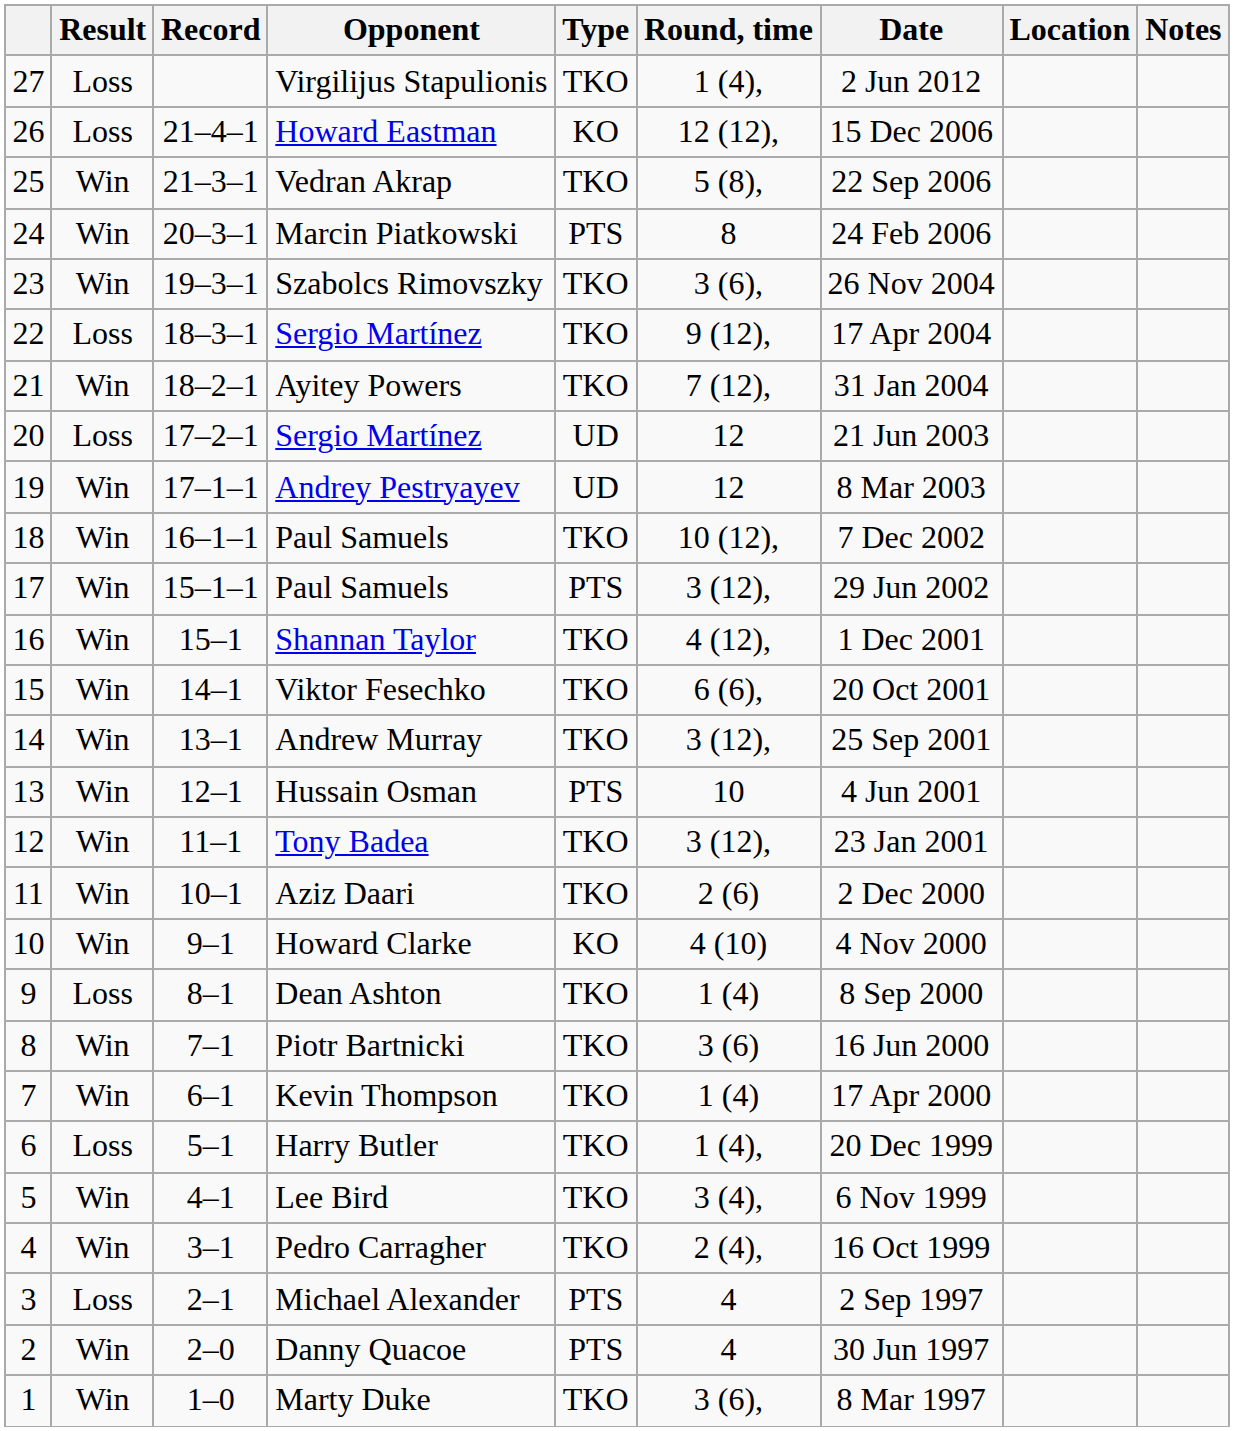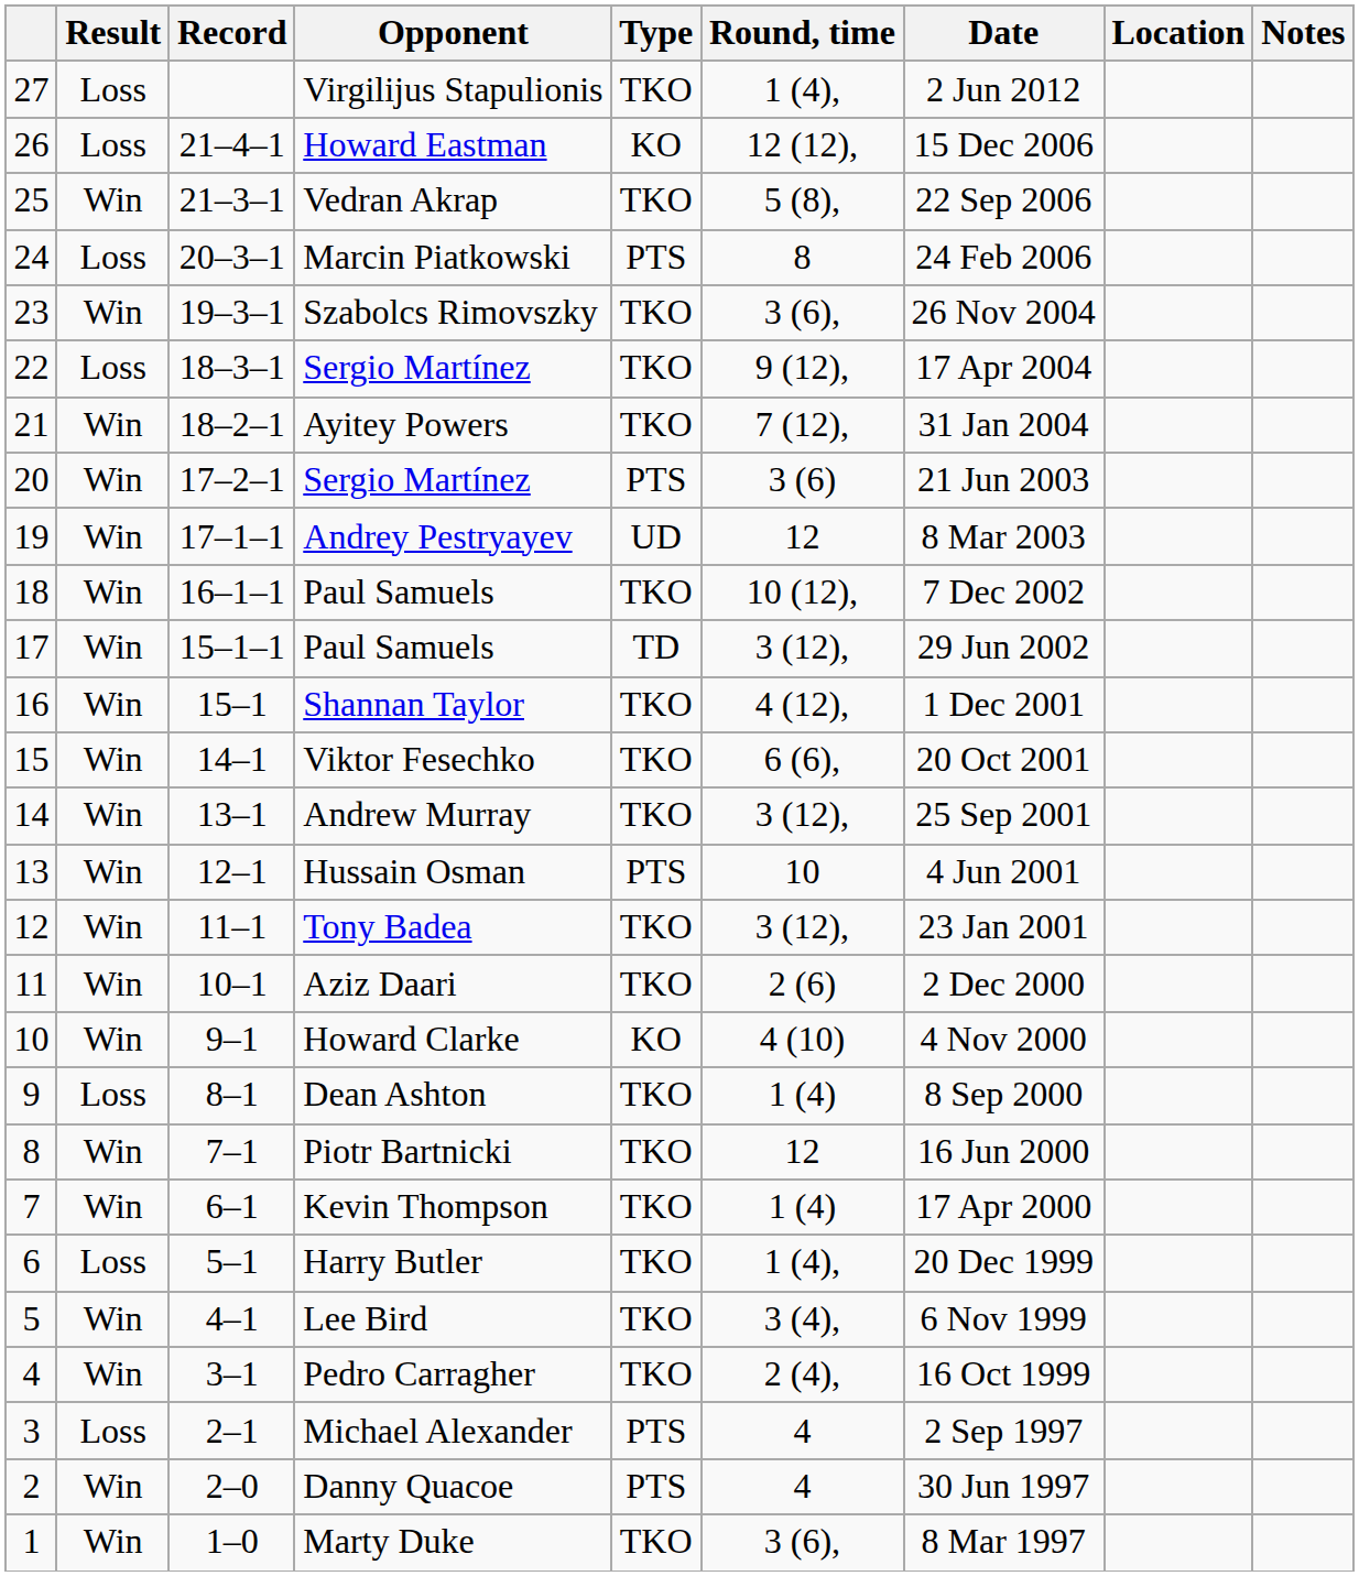Marcin Piatkowski | Result: Win -> Loss
20 / Sergio Martínez | Result: Loss -> Win
20 / Sergio Martínez | Type: UD -> PTS
20 / Sergio Martínez | Round, time: 12 -> 3 (6)
17 / Paul Samuels | Type: PTS -> TD
Piotr Bartnicki | Round, time: 3 (6) -> 12
